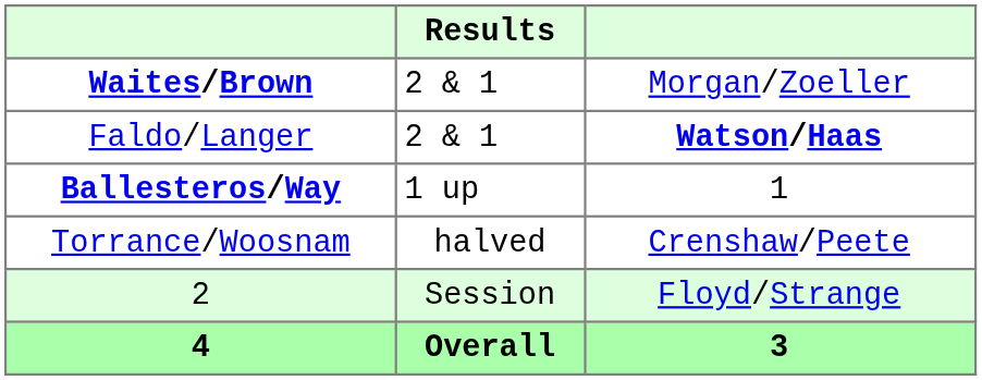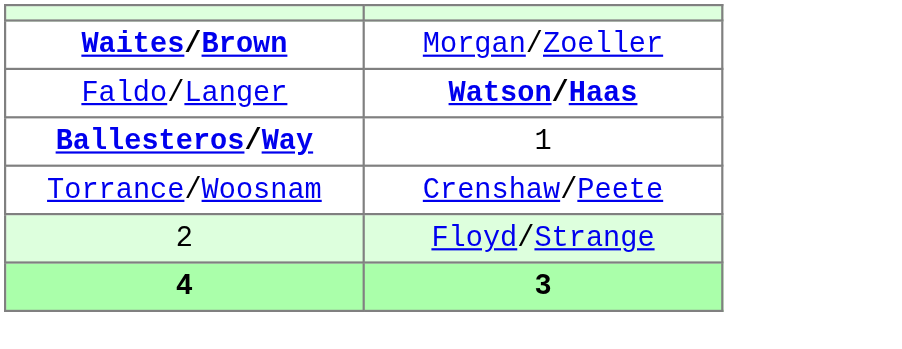- column: Results | 2 & 1 | 2 & 1 | 1 up | halved | Session | Overall
